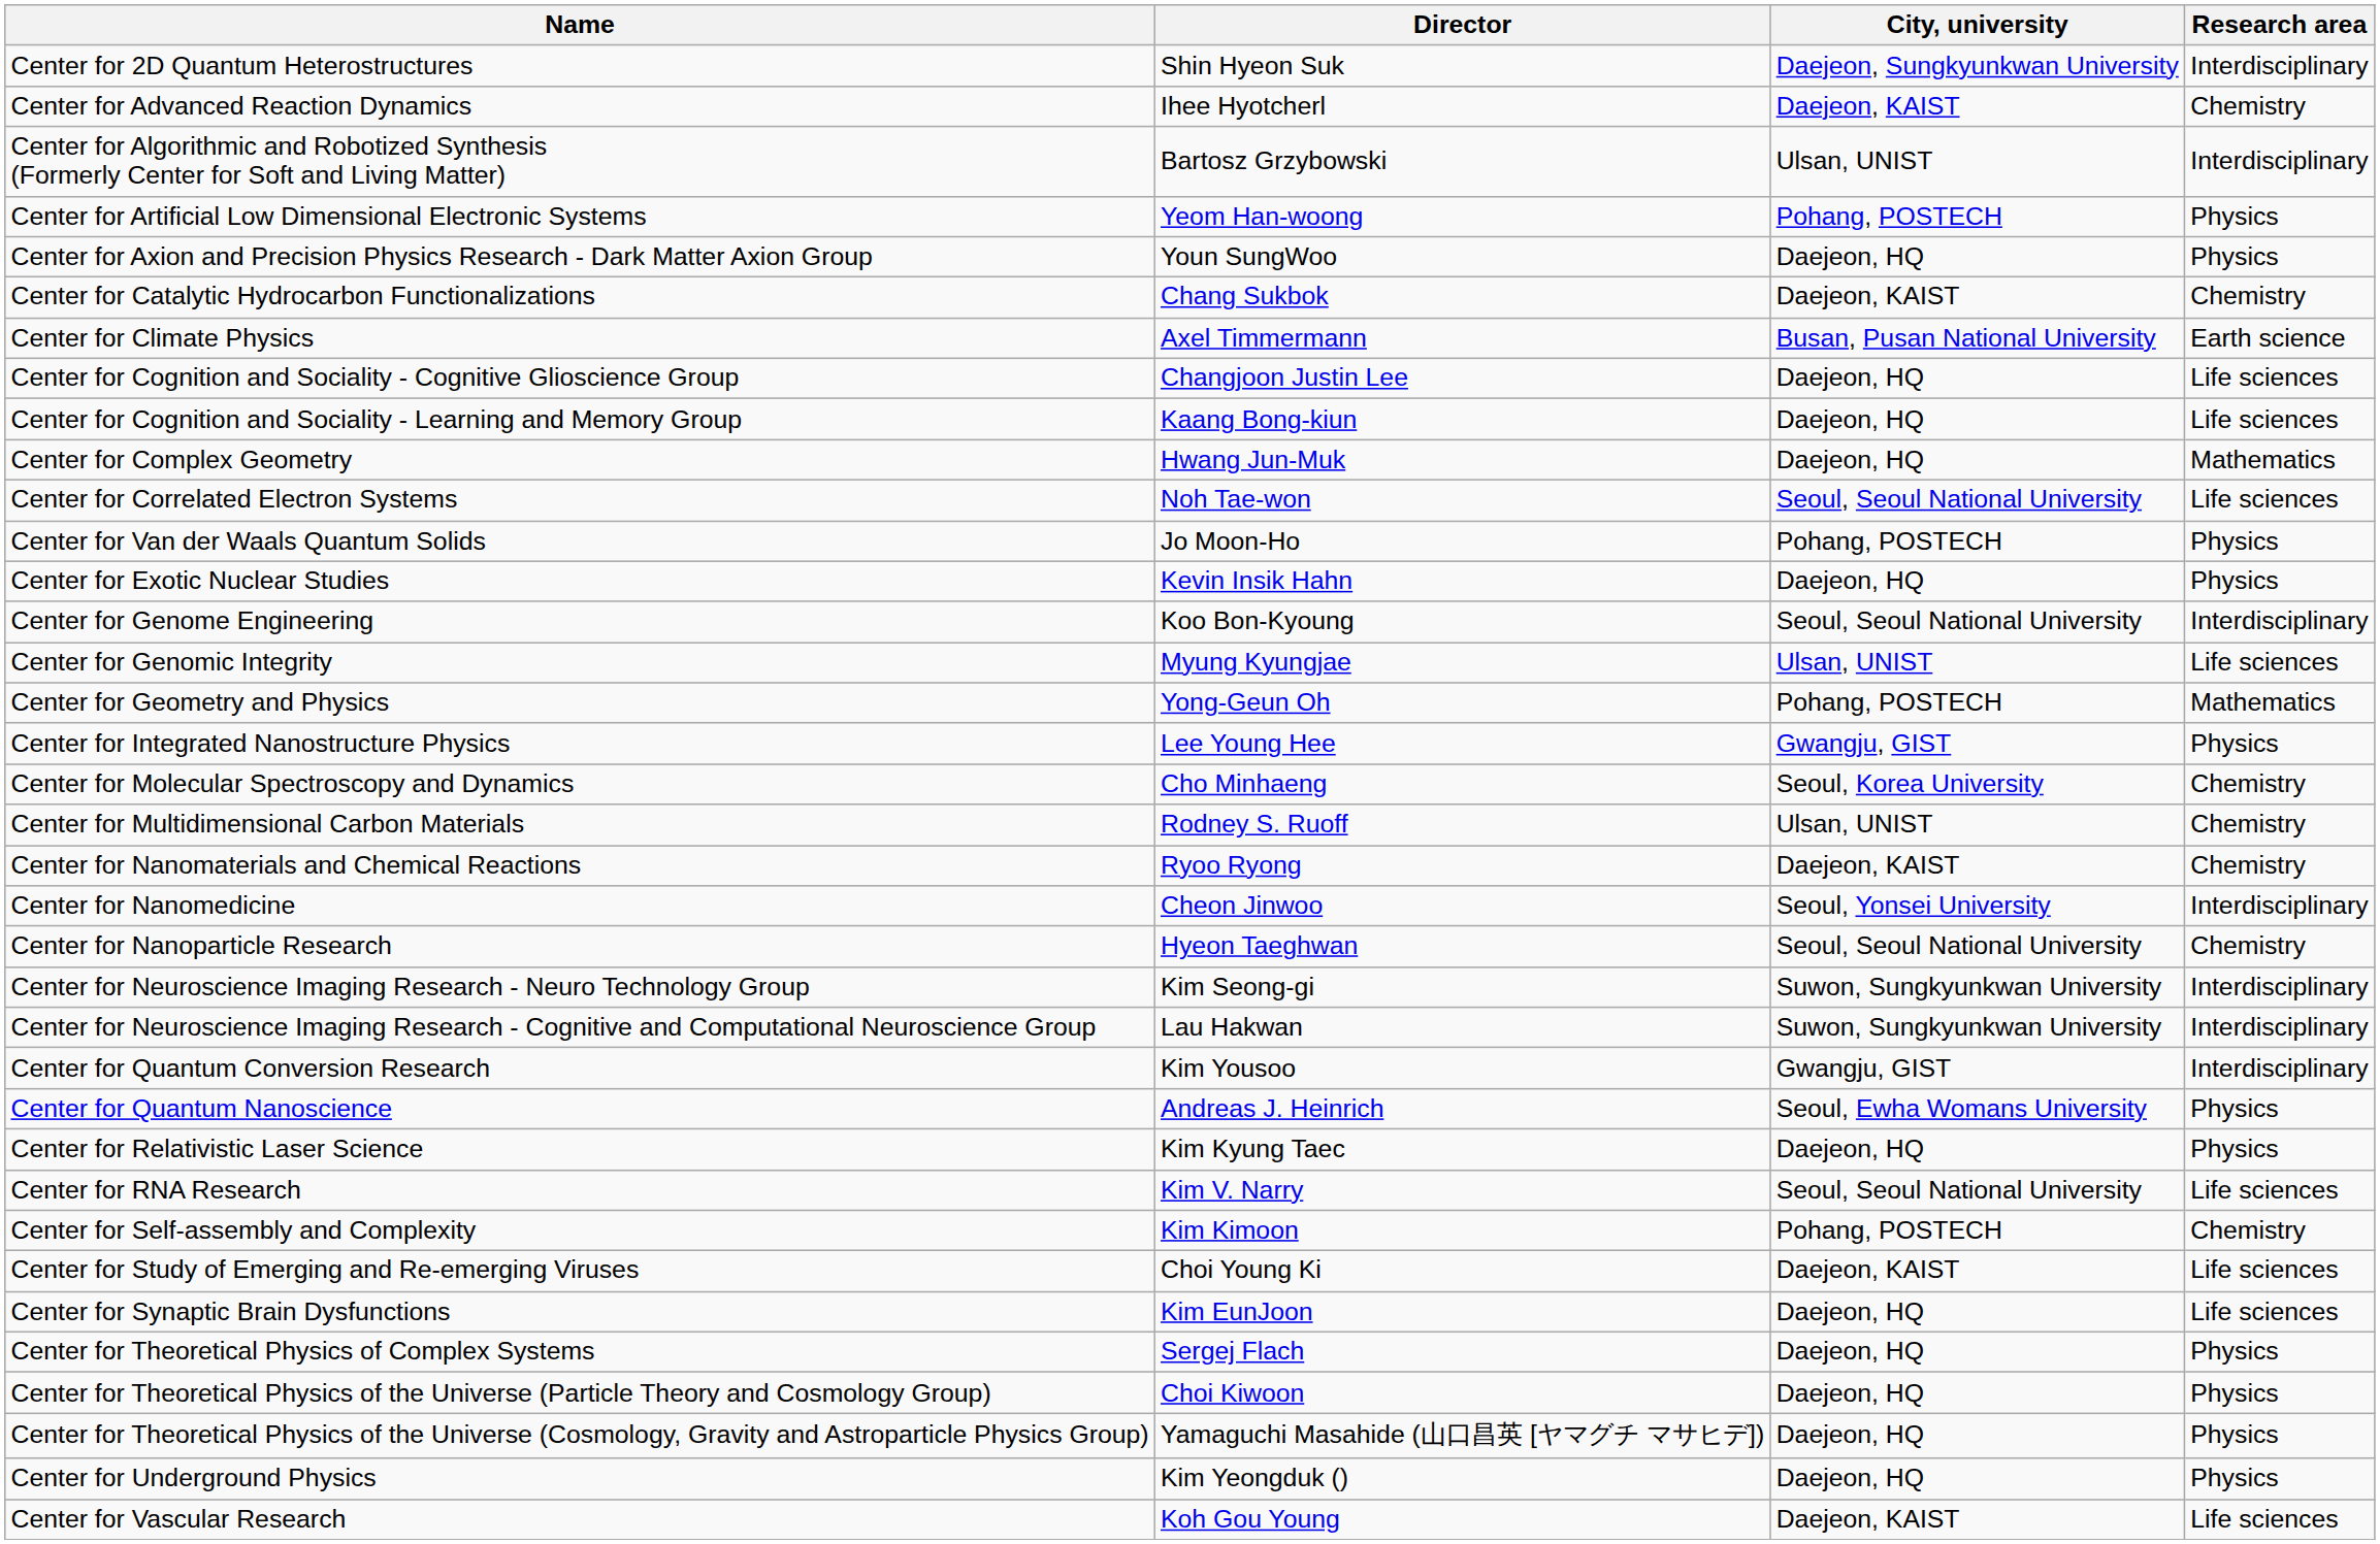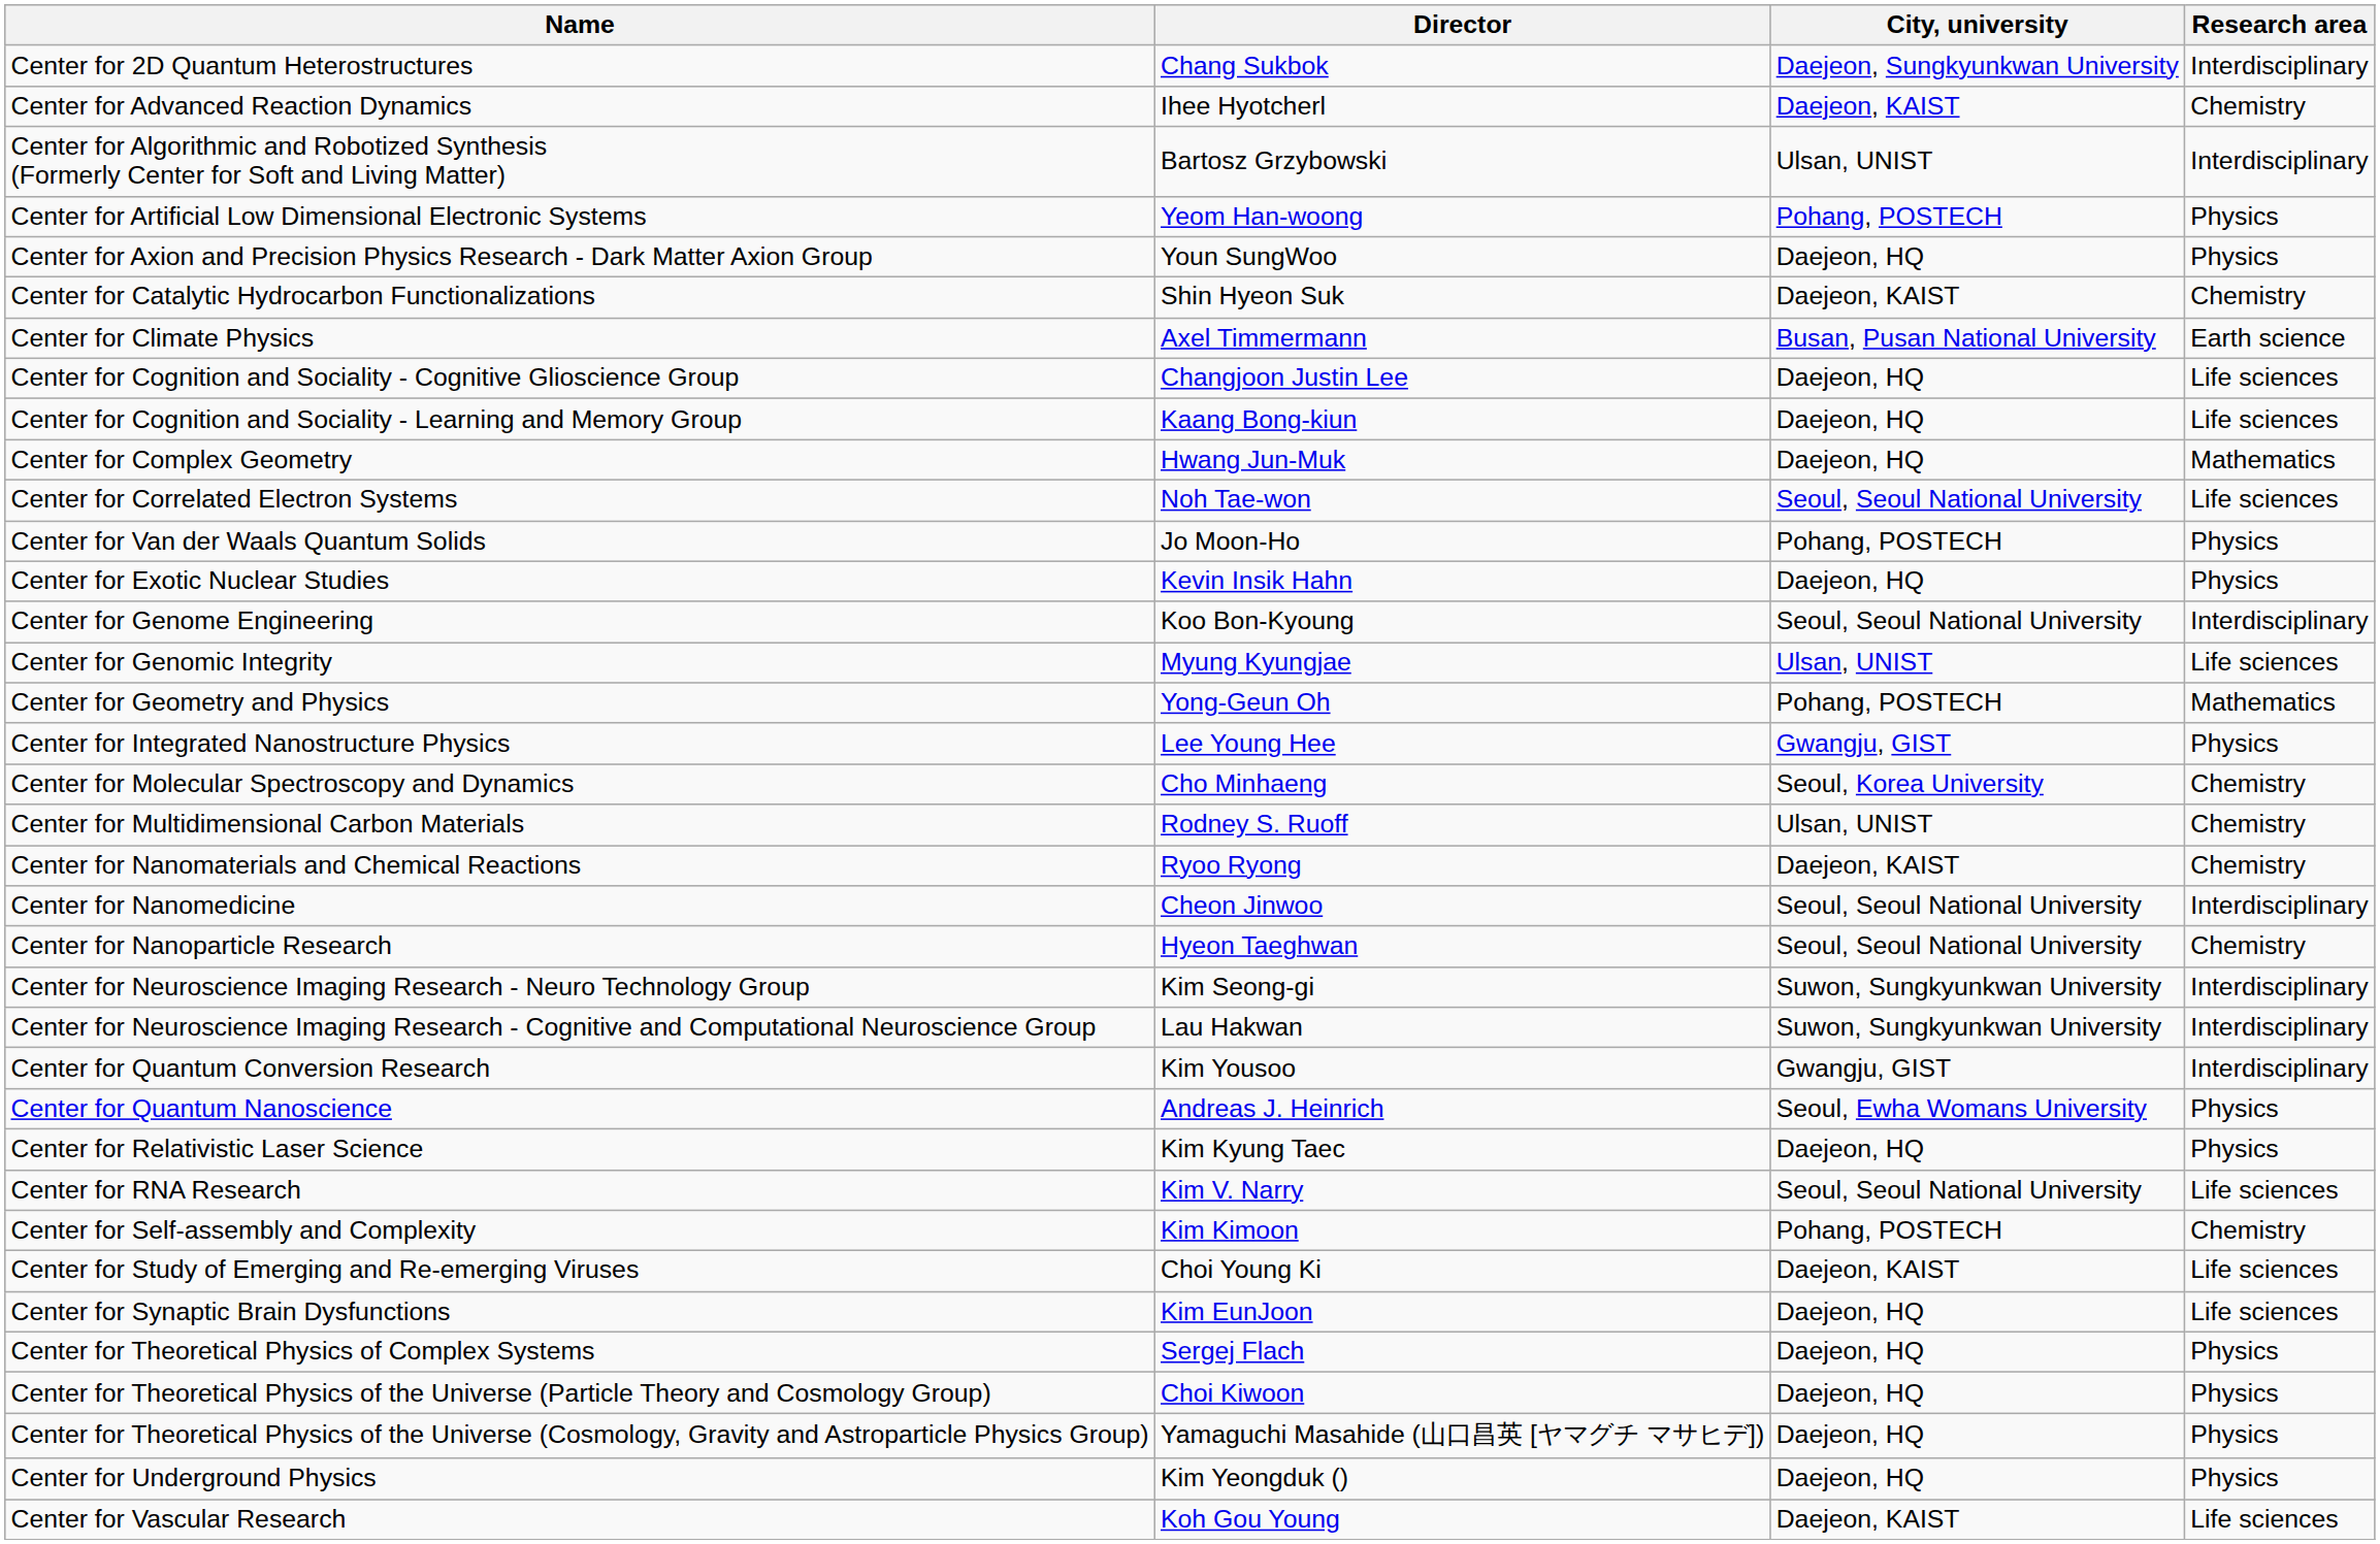Center for 2D Quantum Heterostructures | Director: Shin Hyeon Suk -> Chang Sukbok
Center for Catalytic Hydrocarbon Functionalizations | Director: Chang Sukbok -> Shin Hyeon Suk
Center for Nanomedicine | City, university: Seoul, Yonsei University -> Seoul, Seoul National University
